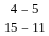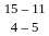rows swapped: 4 – 5 <-> 15 – 11
